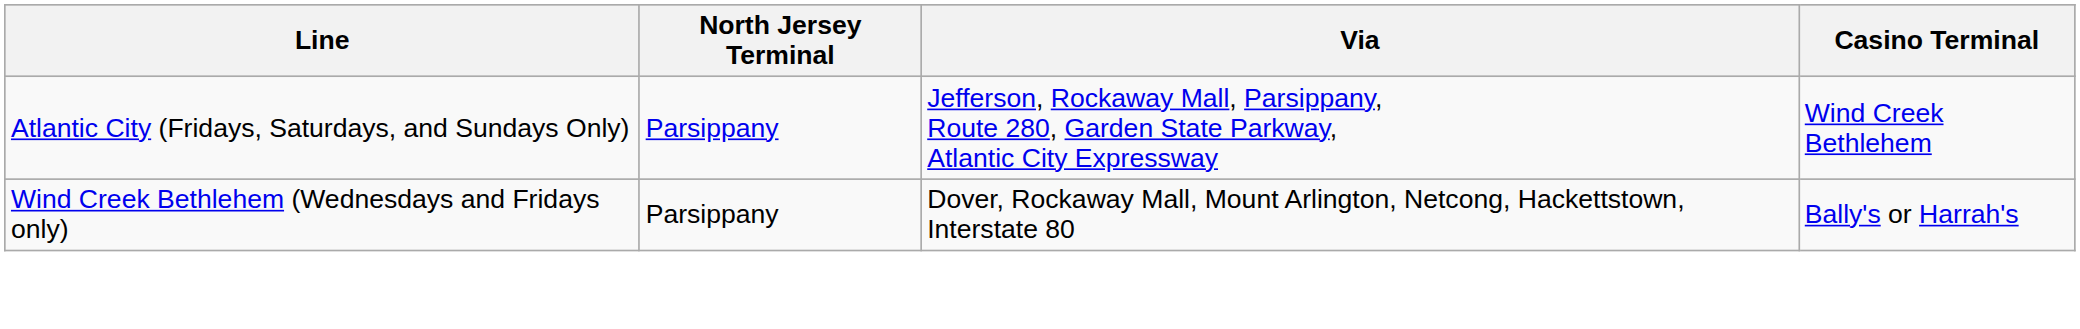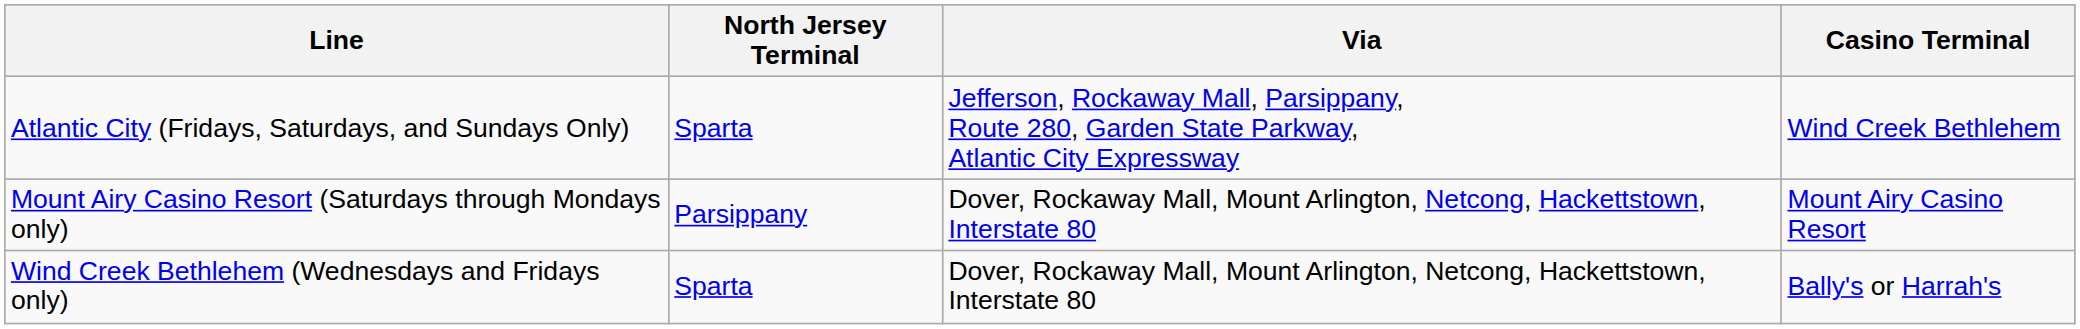Atlantic City (Fridays, Saturdays, and Sundays Only) | North Jersey Terminal: Parsippany -> Sparta
+ row: Mount Airy Casino Resort (Saturdays through Mondays only) | Parsippany | Dover, Rockaway Mall, Mount Arlington, Netcong, Hackettstown, Interstate 80 | Mount Airy Casino Resort
Wind Creek Bethlehem (Wednesdays and Fridays only) | North Jersey Terminal: Parsippany -> Sparta
